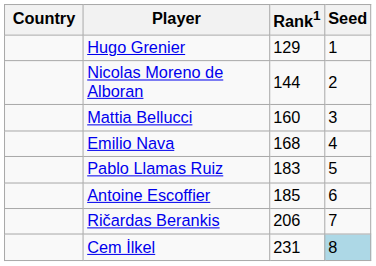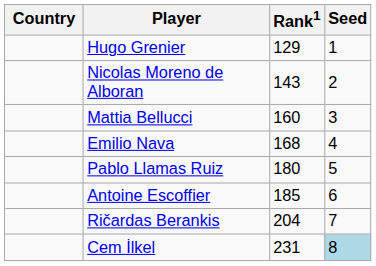Nicolas Moreno de Alboran | Rank1: 144 -> 143
Pablo Llamas Ruiz | Rank1: 183 -> 180
Ričardas Berankis | Rank1: 206 -> 204
